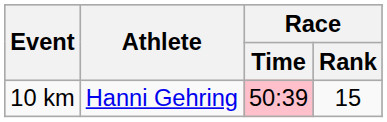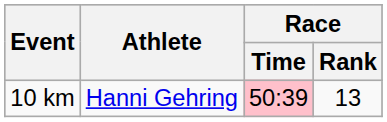10 km | Race / Rank: 15 -> 13
